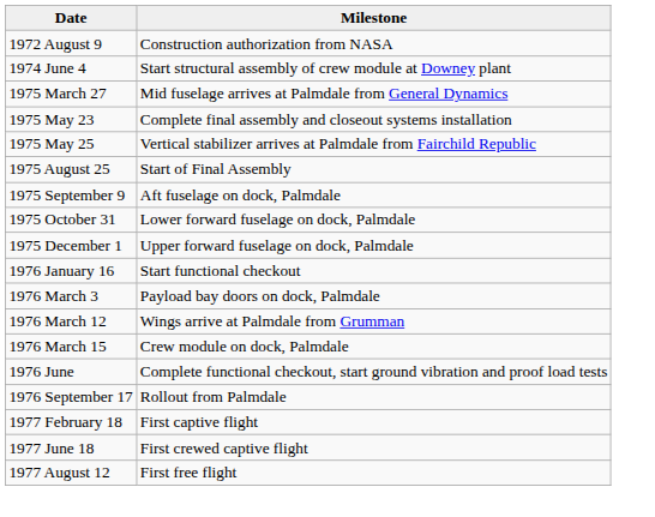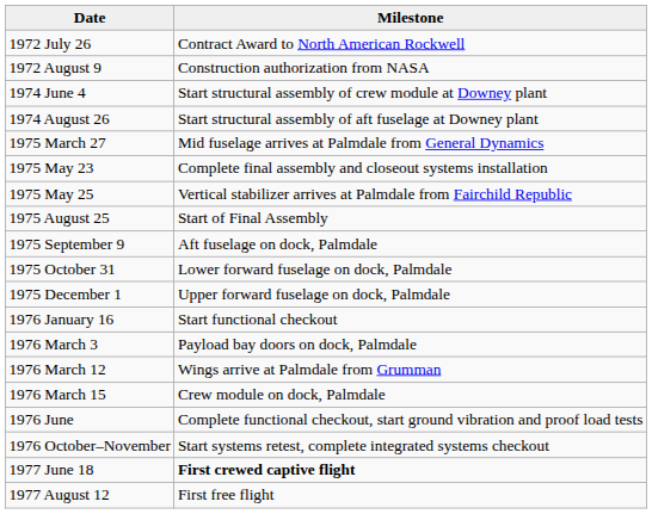+ row: 1972 July 26 | Contract Award to North American Rockwell
+ row: 1974 August 26 | Start structural assembly of aft fuselage at Downey plant
- row: 1976 September 17 | Rollout from Palmdale
+ row: 1976 October–November | Start systems retest, complete integrated systems checkout
- row: 1977 February 18 | First captive flight
1977 June 18 | Milestone: normal -> bold
